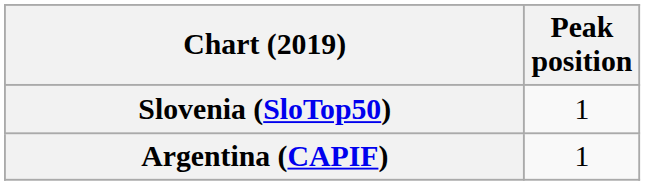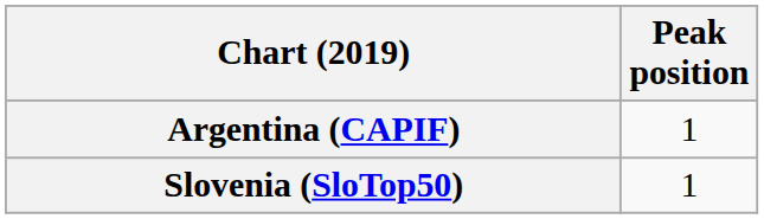rows swapped: Argentina (CAPIF) <-> Slovenia (SloTop50)
